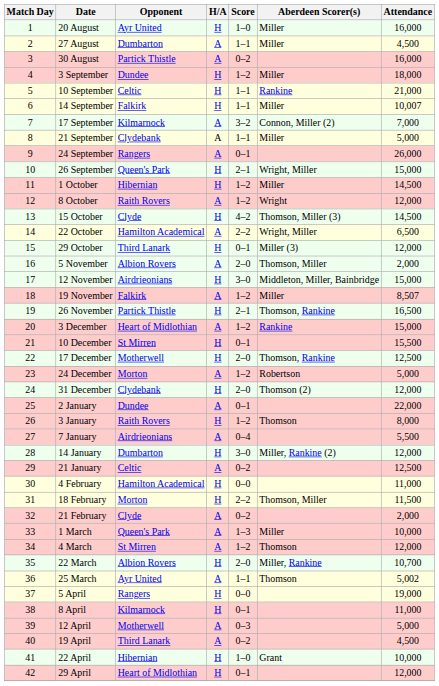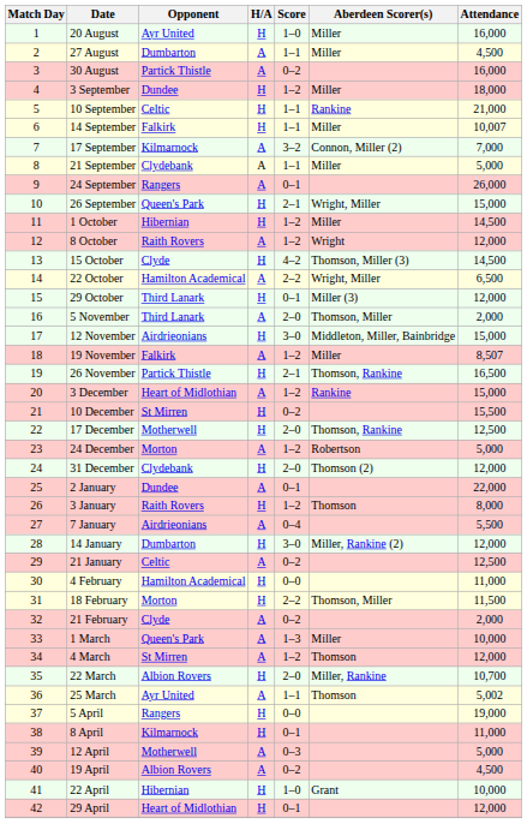5 November | Opponent: Albion Rovers -> Third Lanark
10 December | Score: 0–1 -> 0–2
19 April | Opponent: Third Lanark -> Albion Rovers
